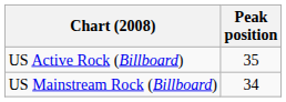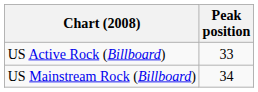US Active Rock (Billboard) | Peak position: 35 -> 33
